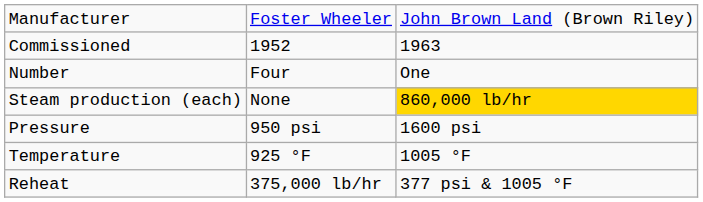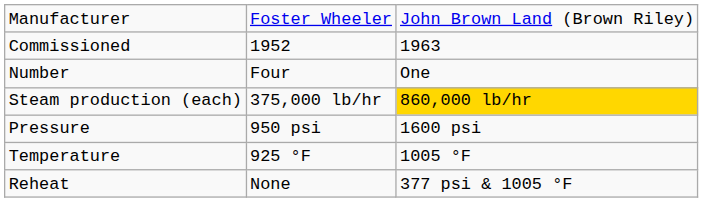Steam production (each) | column 2: None -> 375,000 lb/hr
Reheat | column 2: 375,000 lb/hr -> None
